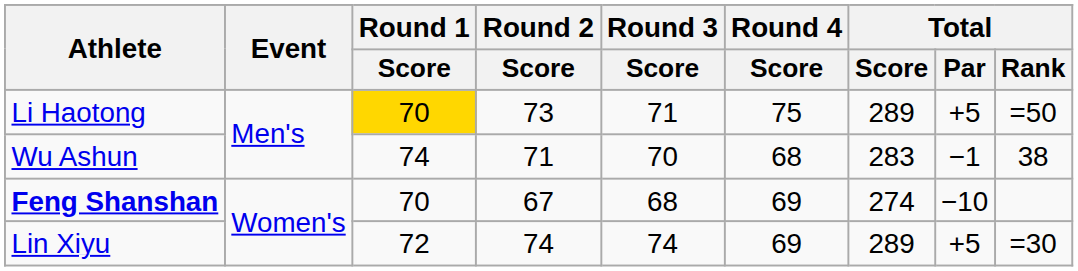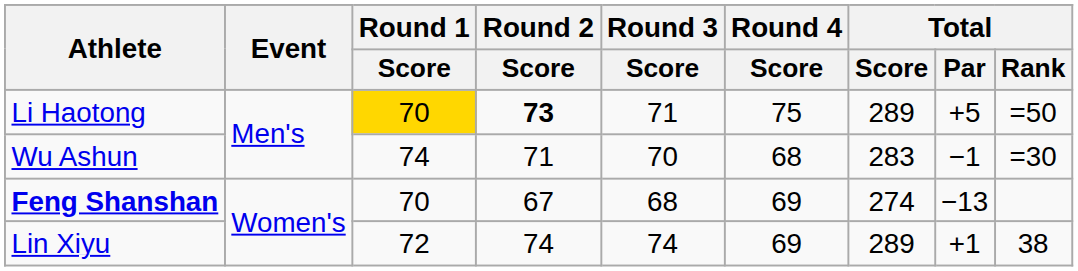Li Haotong | Round 2 / Score: normal -> bold
Wu Ashun | Total / Rank: 38 -> =30
Feng Shanshan | Total / Par: −10 -> −13
Lin Xiyu | Total / Par: +5 -> +1
Lin Xiyu | Total / Rank: =30 -> 38
